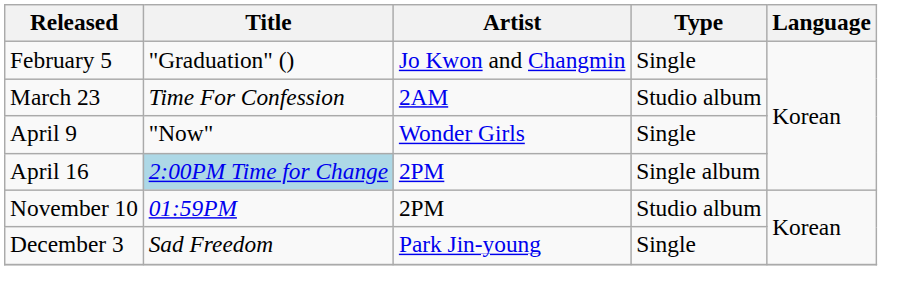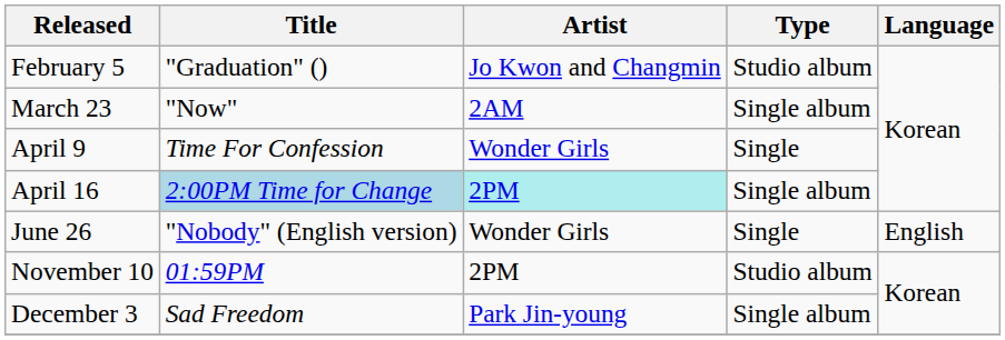February 5 | Type: Single -> Studio album
March 23 | Title: Time For Confession -> "Now"
March 23 | Type: Studio album -> Single album
April 9 | Title: "Now" -> Time For Confession
April 16 | Artist: no background -> paleturquoise background
+ row: June 26 | "Nobody" (English version) | Wonder Girls | Single | English
December 3 | Type: Single -> Single album
